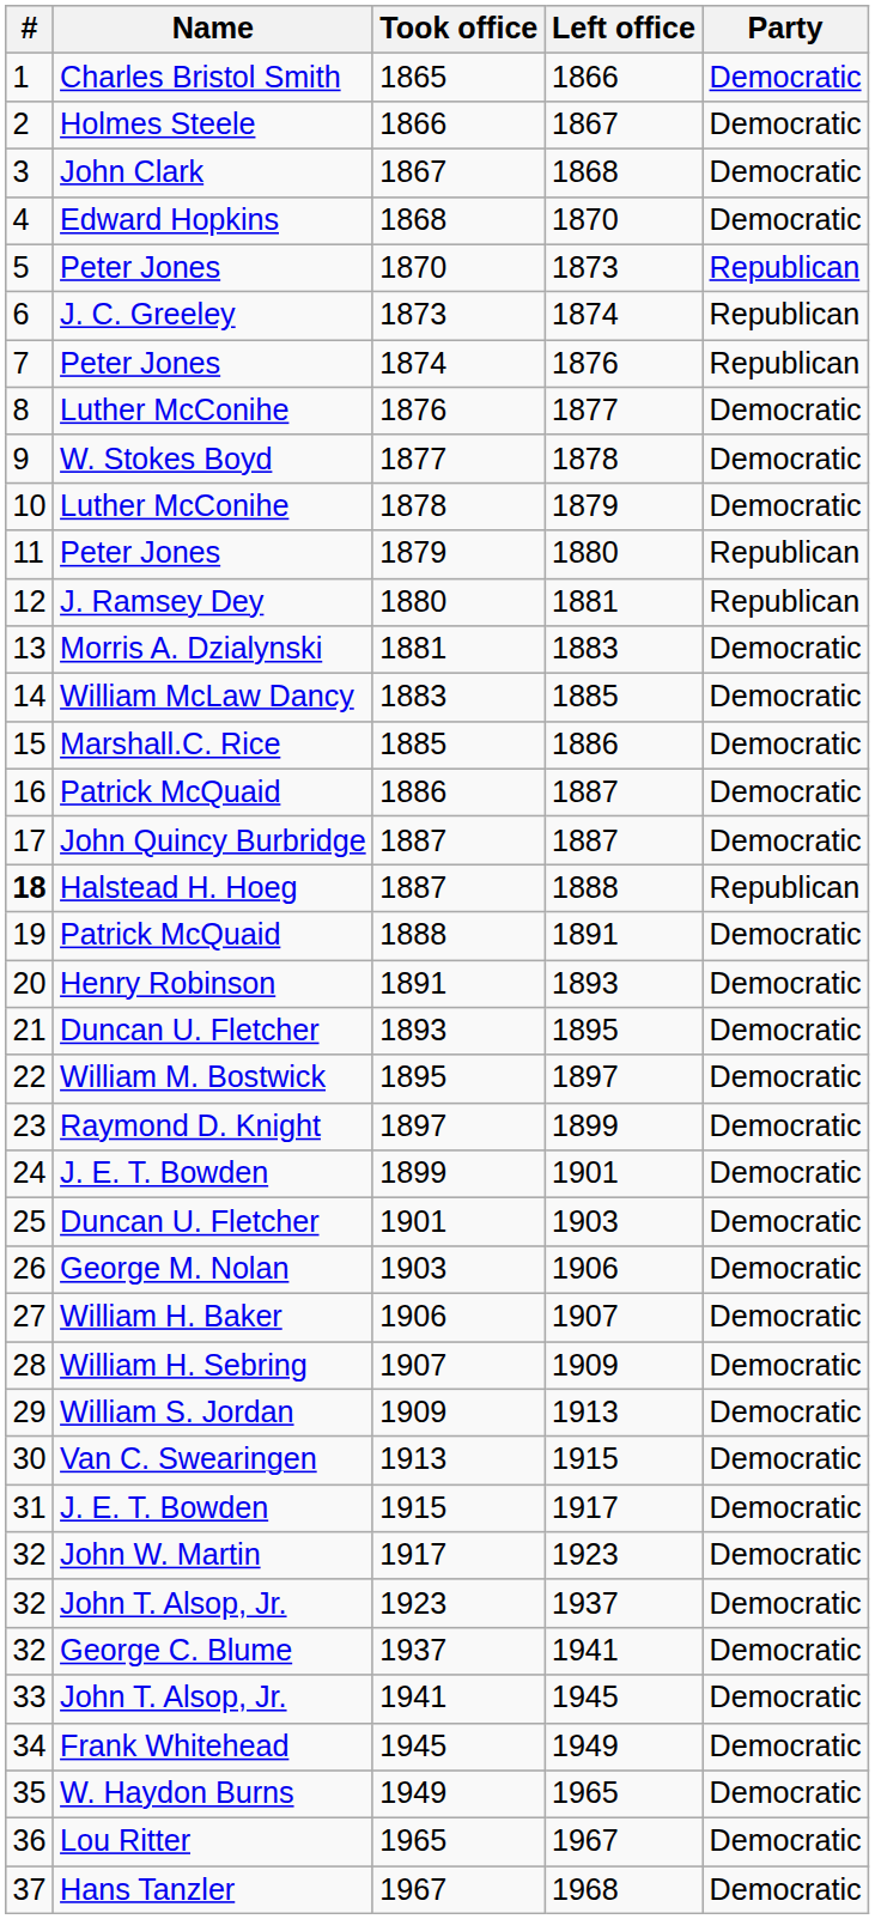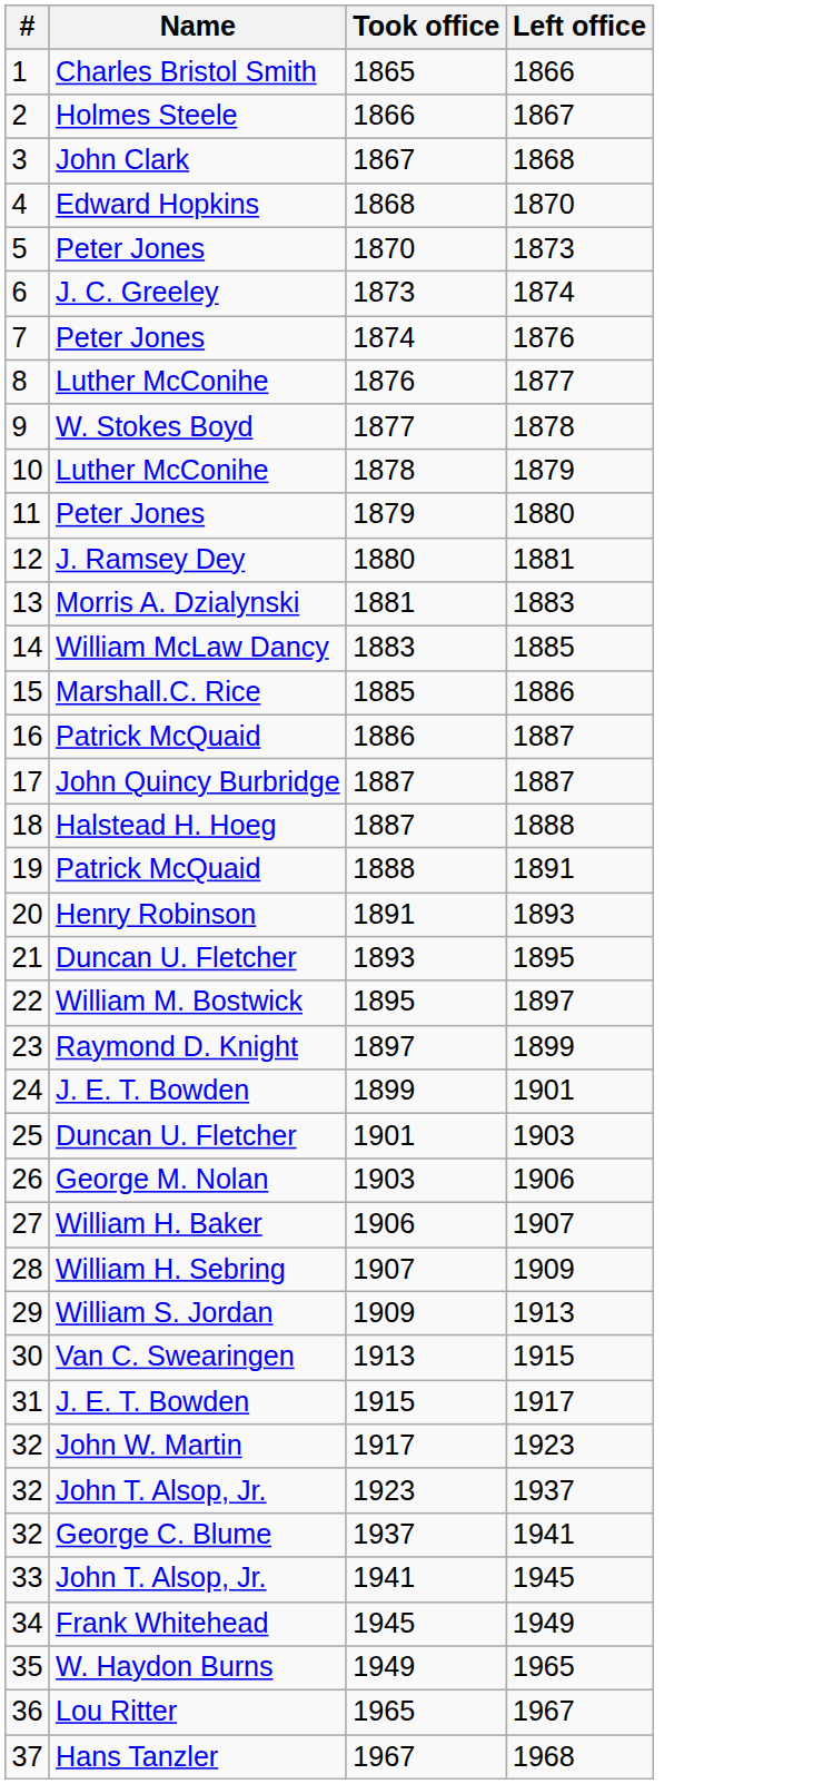- column: Party | Democratic | Democratic | Democratic | Democratic | Republican | Republican | Republican | Democratic | Democratic | Democratic | Republican | Republican | Democratic | Democratic | Democratic | Democratic | Democratic | Republican | Democratic | Democratic | Democratic | Democratic | Democratic | Democratic | Democratic | Democratic | Democratic | Democratic | Democratic | Democratic | Democratic | Democratic | Democratic | Democratic | Democratic | Democratic | Democratic | Democratic | Democratic
1887 / 1888 | #: bold -> normal
